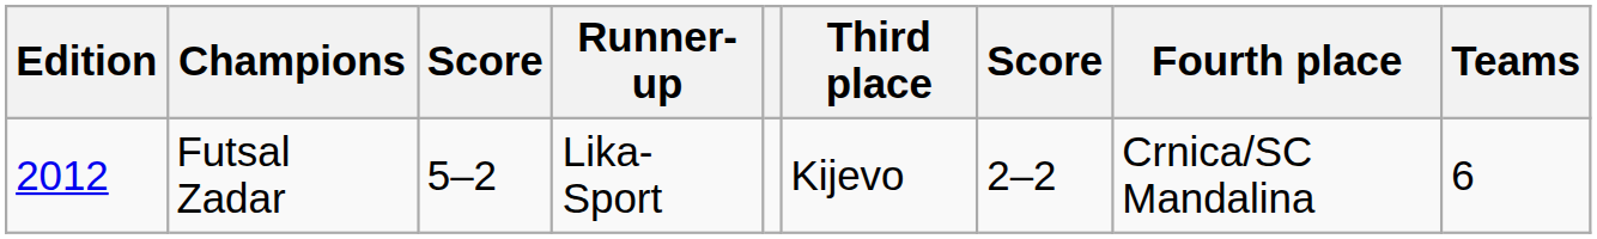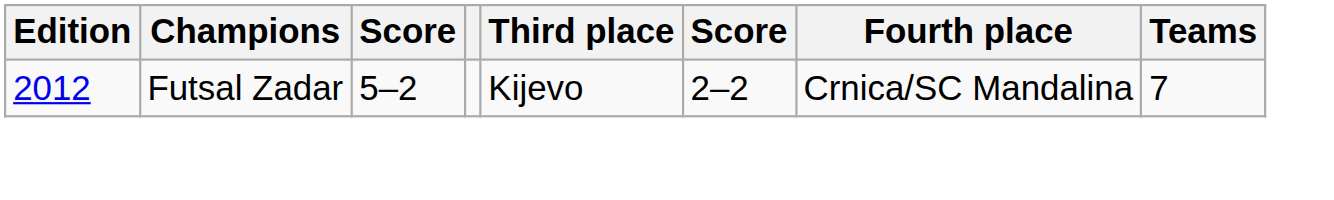- column: Runner-up | Lika-Sport
Futsal Zadar | Teams: 6 -> 7
